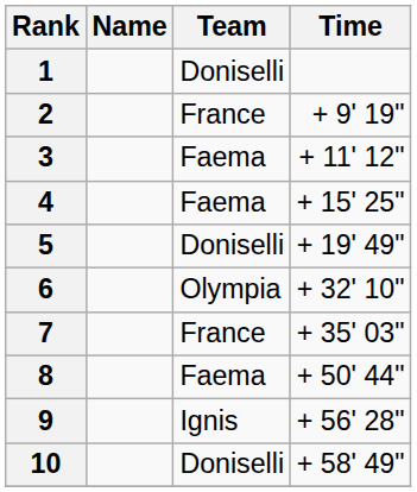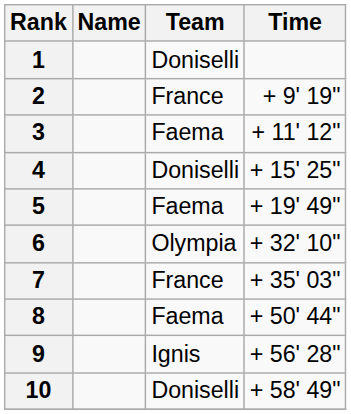4 | Team: Faema -> Doniselli
5 | Team: Doniselli -> Faema
